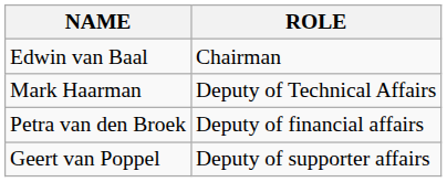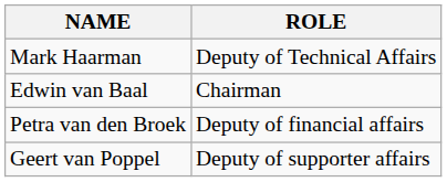rows swapped: Edwin van Baal <-> Mark Haarman
